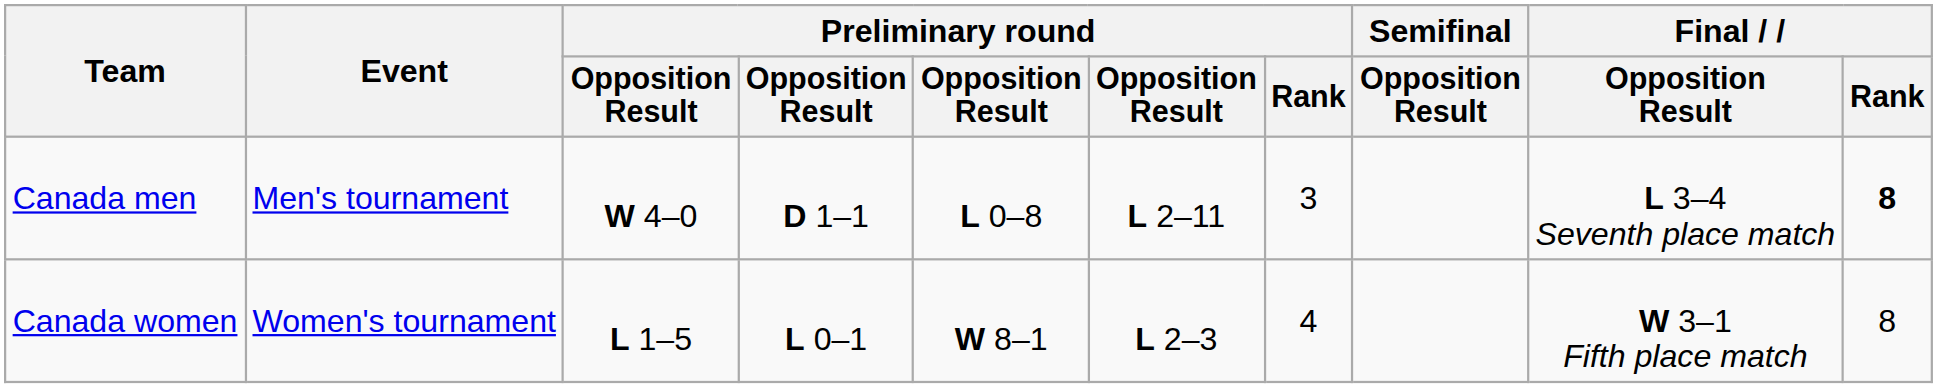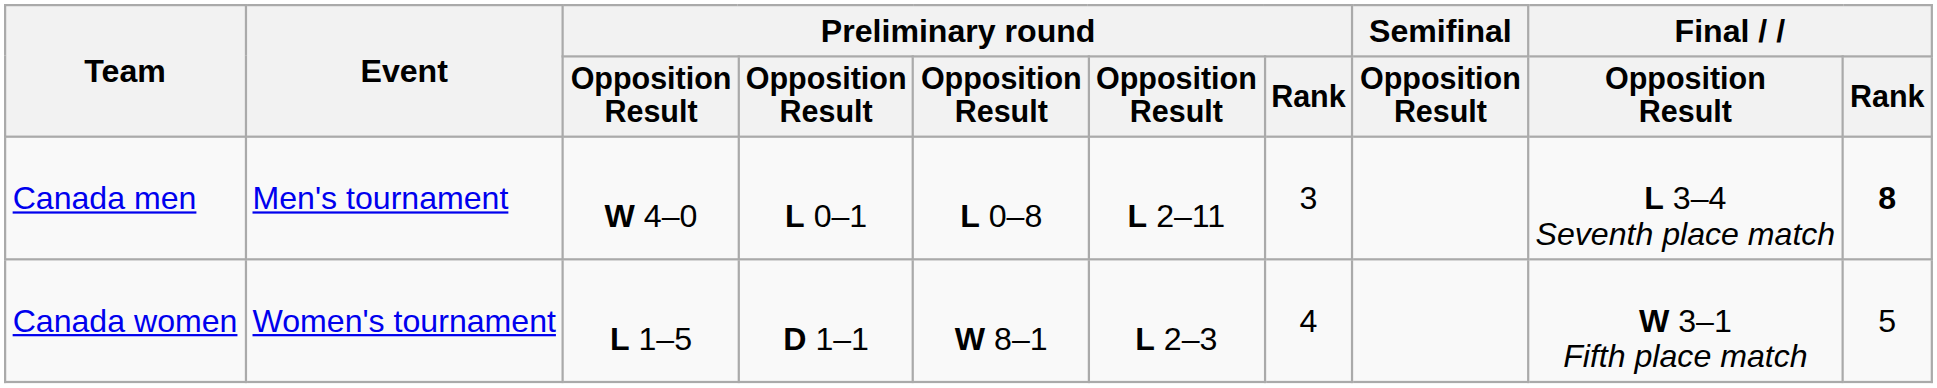Canada men | column 4: D 1–1 -> L 0–1
Canada women | column 4: L 0–1 -> D 1–1
Canada women | Final / Rank: 8 -> 5
